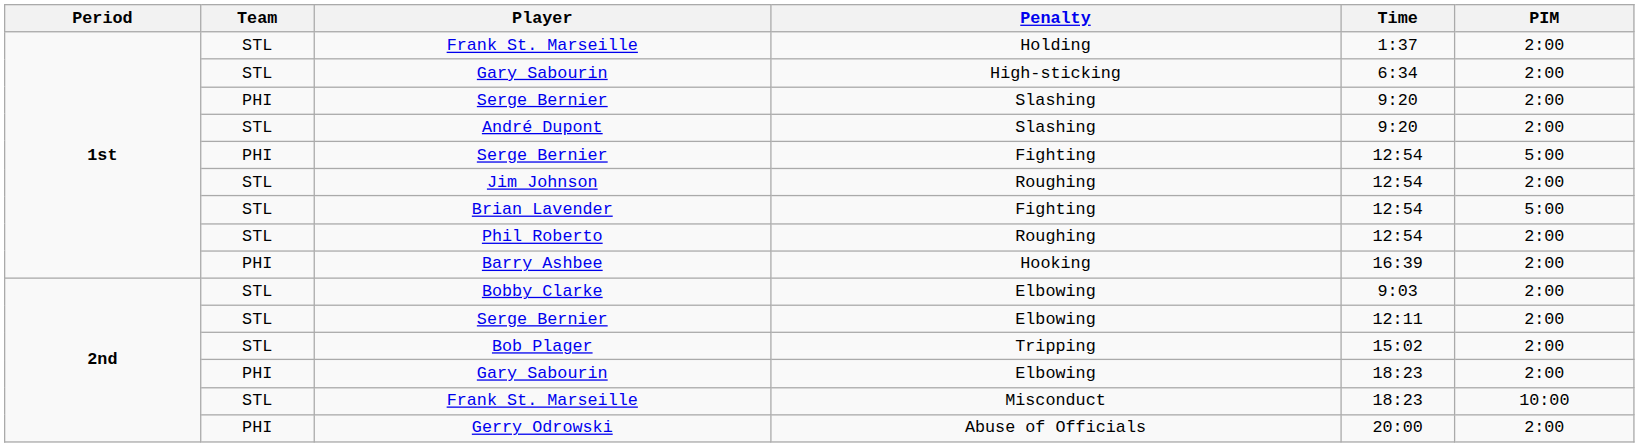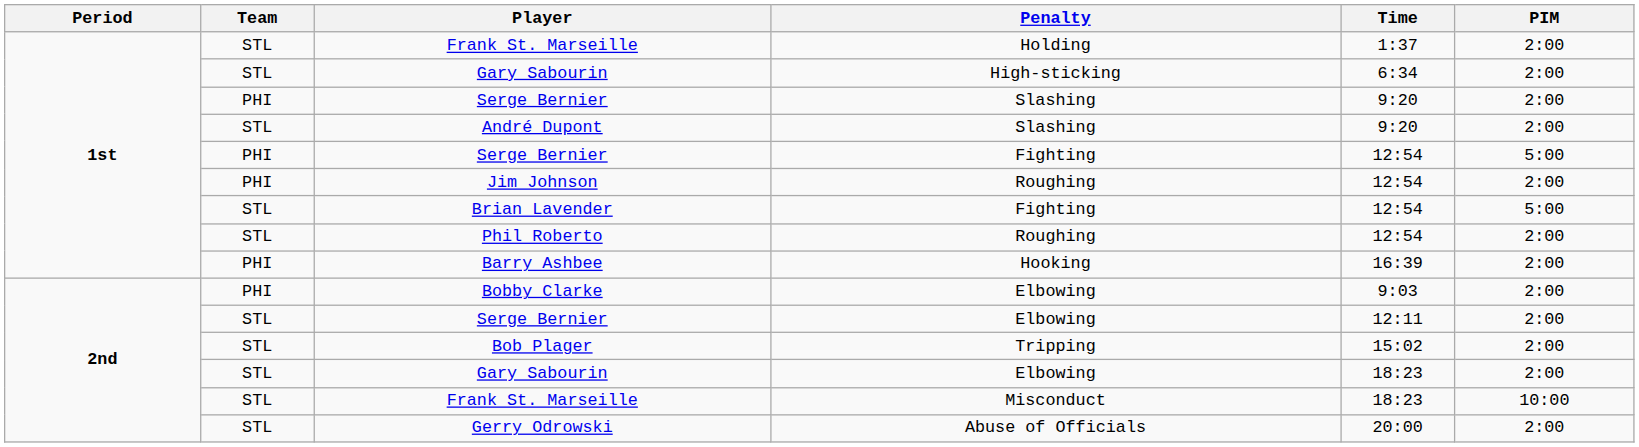Jim Johnson | Team: STL -> PHI
Bobby Clarke | Team: STL -> PHI
Gary Sabourin / Elbowing | Team: PHI -> STL
Gerry Odrowski | Team: PHI -> STL
